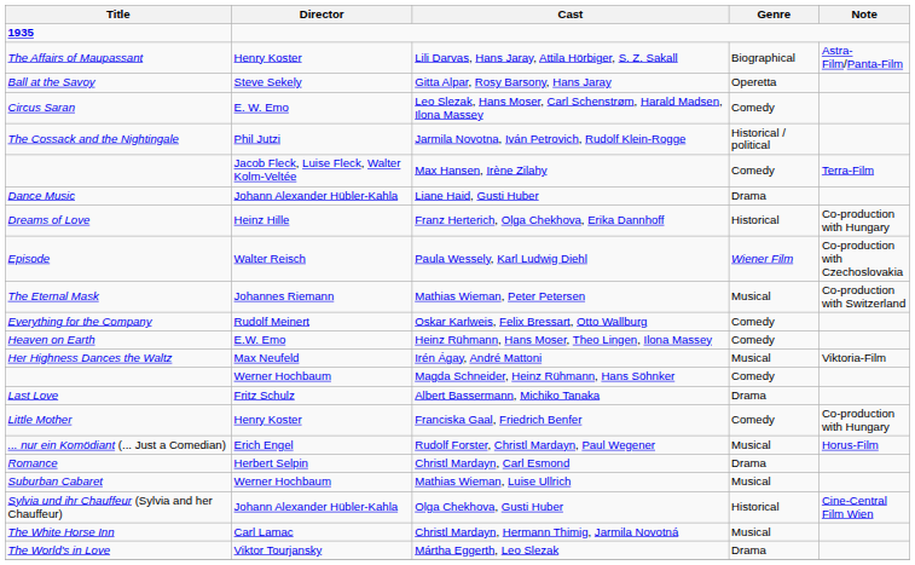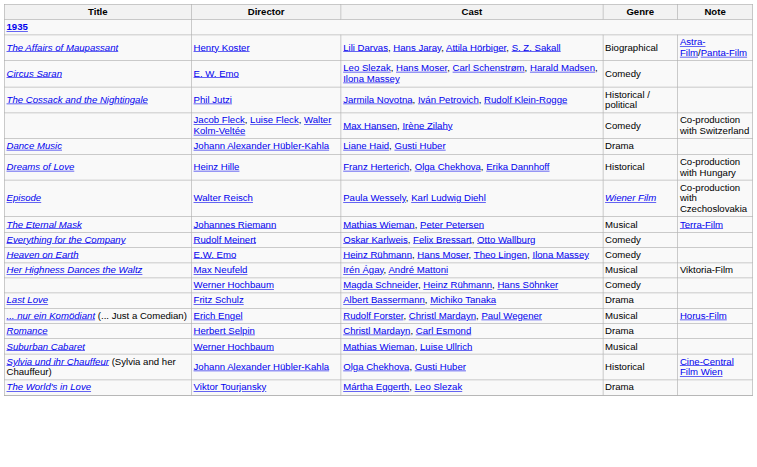- row: Ball at the Savoy | Steve Sekely | Gitta Alpar, Rosy Barsony, Hans Jaray | Operetta
Max Hansen, Irène Zilahy | Note: Terra-Film -> Co-production with Switzerland
Mathias Wieman, Peter Petersen | Note: Co-production with Switzerland -> Terra-Film
- row: Little Mother | Henry Koster | Franciska Gaal, Friedrich Benfer | Comedy | Co-production with Hungary
- row: The White Horse Inn | Carl Lamac | Christl Mardayn, Hermann Thimig, Jarmila Novotná | Musical
